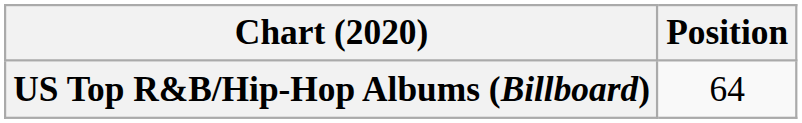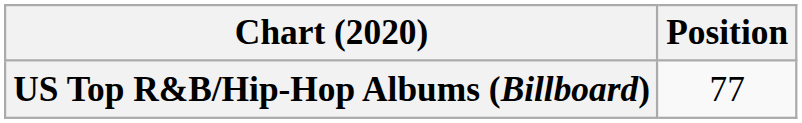US Top R&B/Hip-Hop Albums (Billboard) | Position: 64 -> 77
